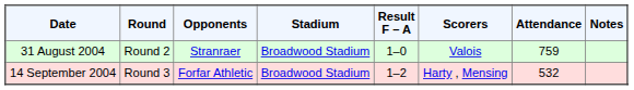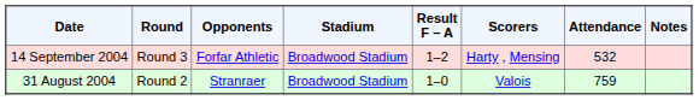rows swapped: 31 August 2004 <-> 14 September 2004
